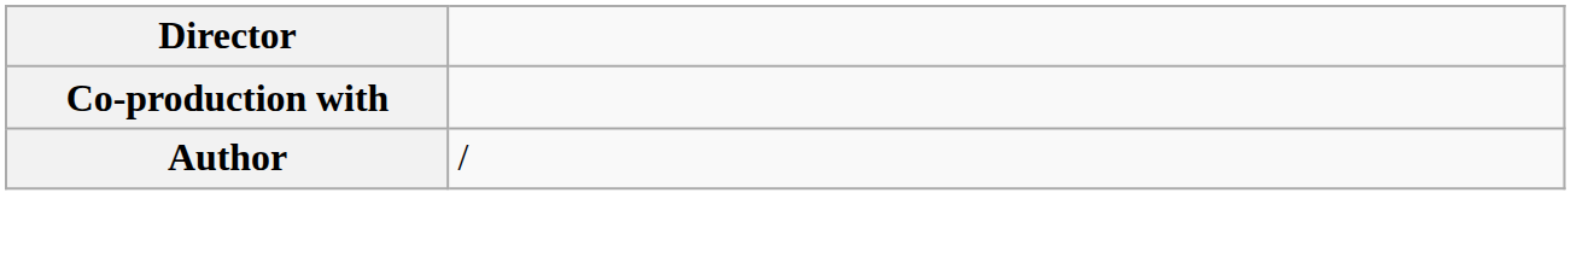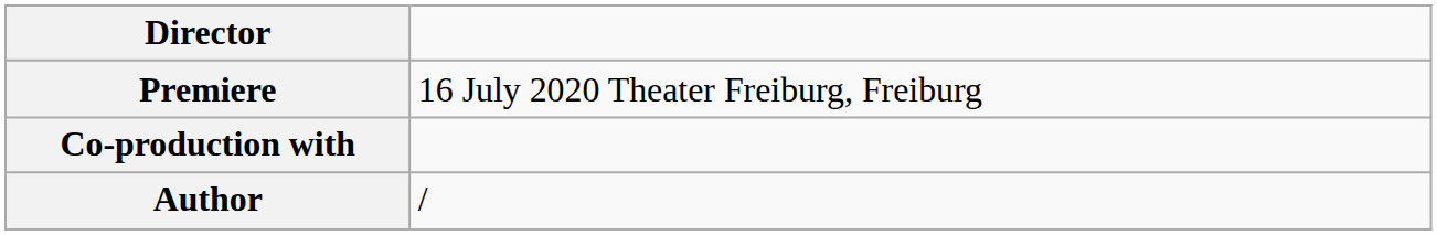+ row: Premiere | 16 July 2020 Theater Freiburg, Freiburg
